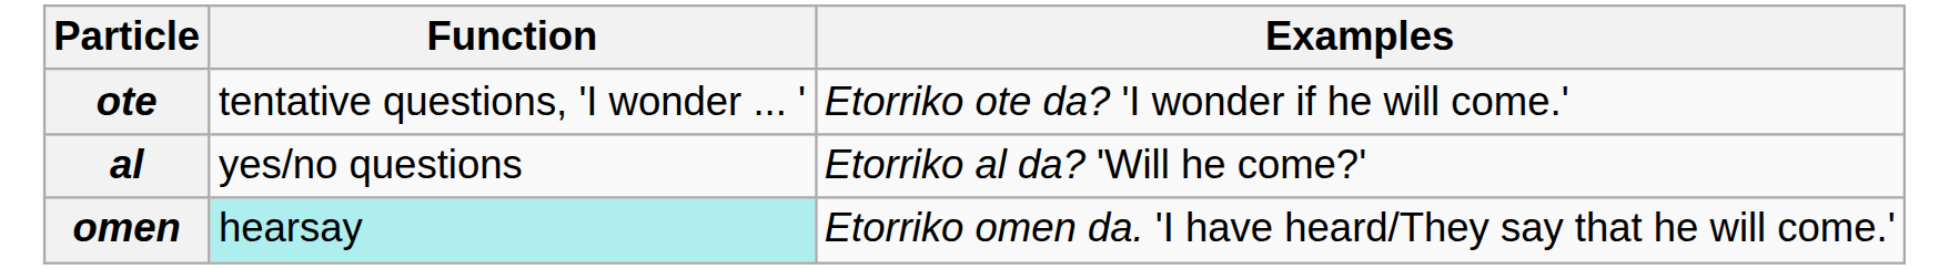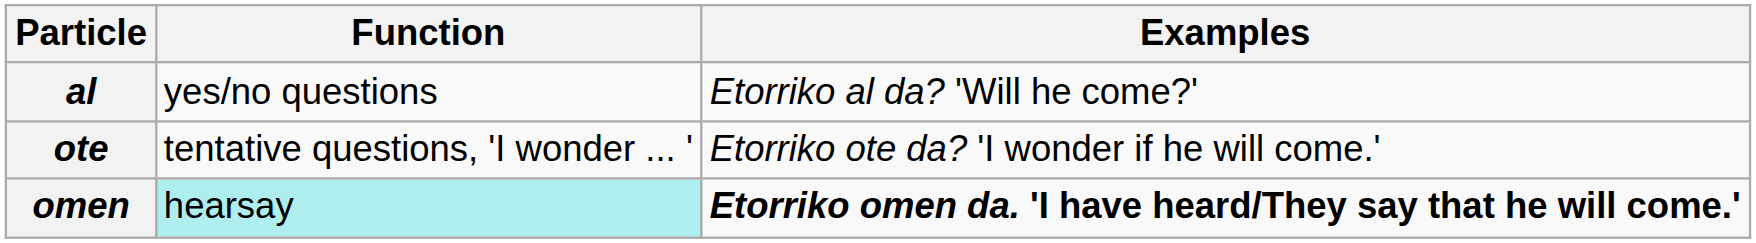rows swapped: al <-> ote
omen | Examples: normal -> bold
